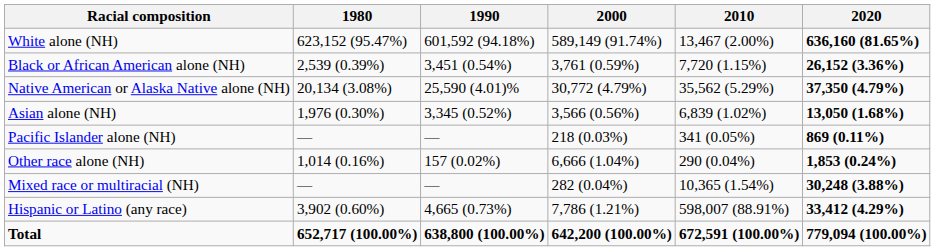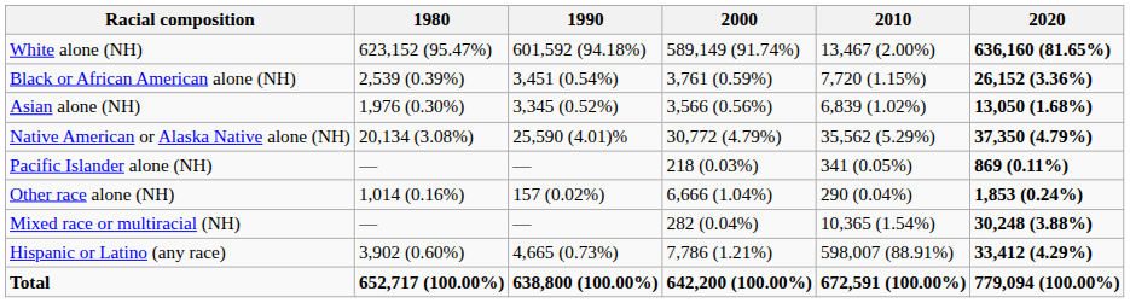rows swapped: Native American or Alaska Native alone (NH) <-> Asian alone (NH)
